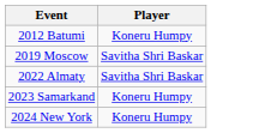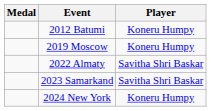+ column: Medal
2019 Moscow | Player: Savitha Shri Baskar -> Koneru Humpy
2023 Samarkand | Player: Koneru Humpy -> Savitha Shri Baskar
